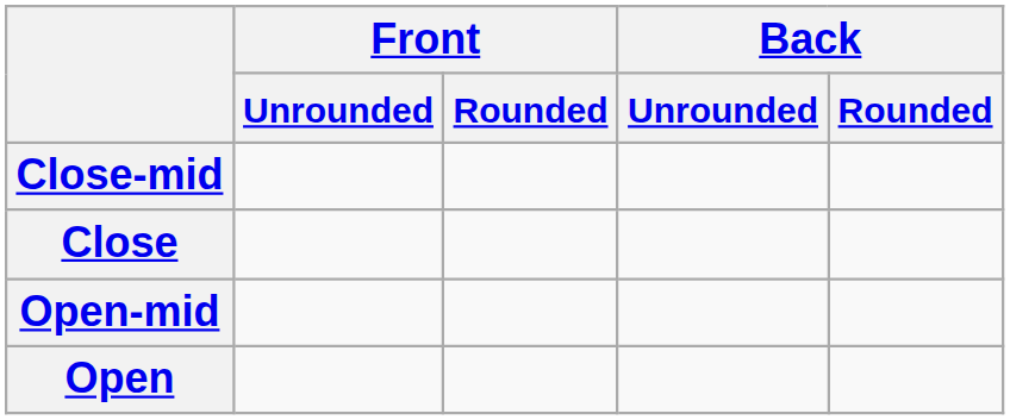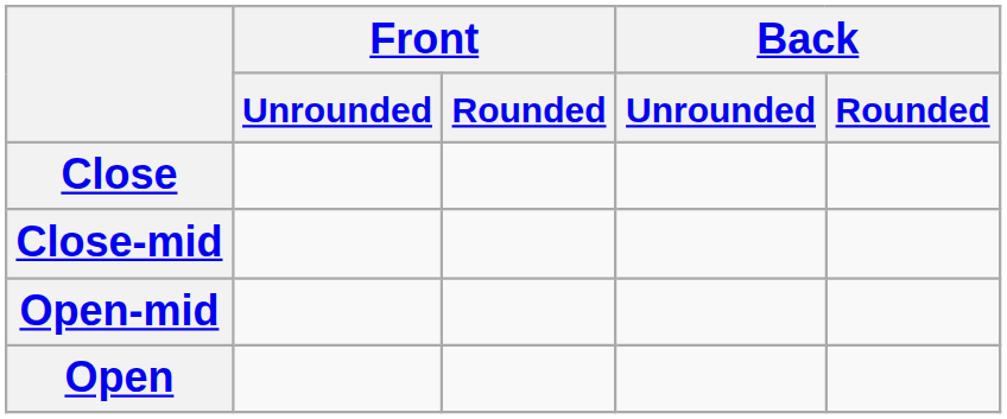rows swapped: Close <-> Close-mid
